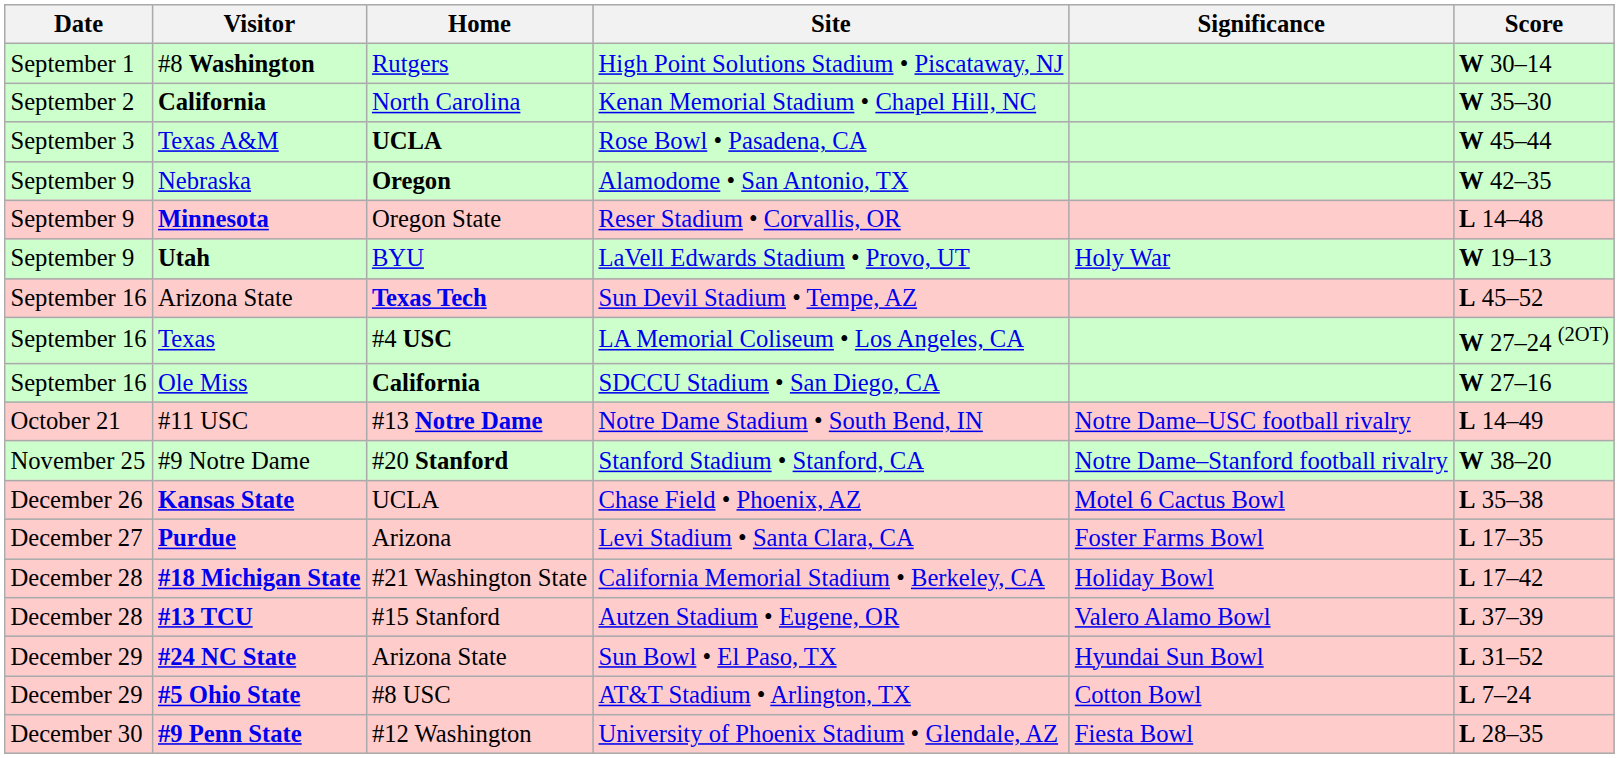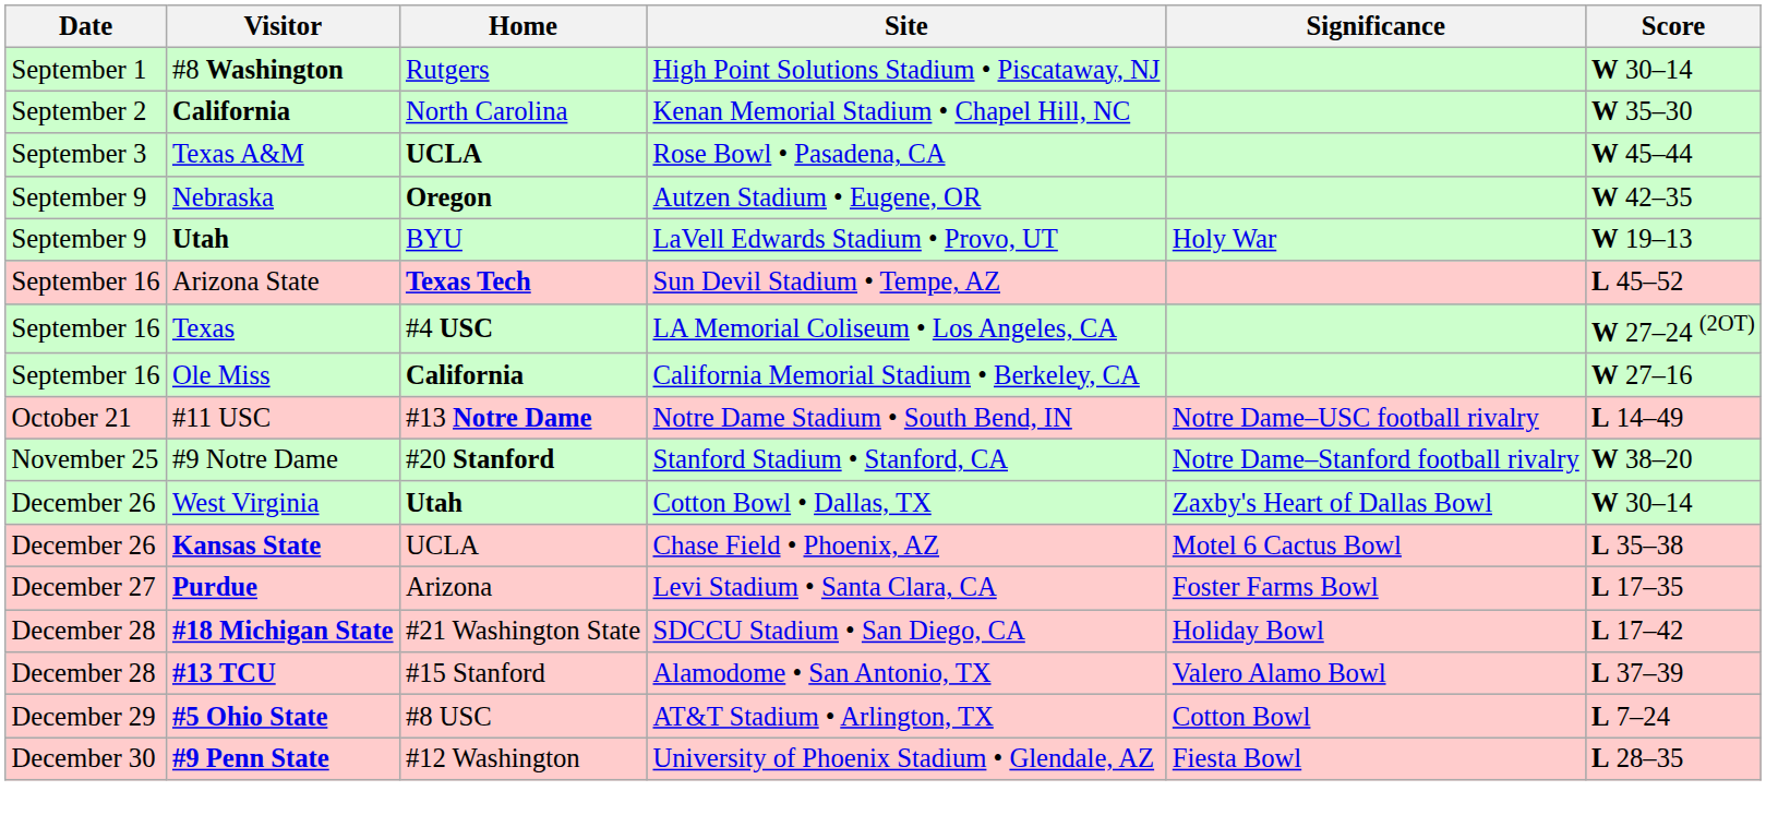Nebraska | Site: Alamodome • San Antonio, TX -> Autzen Stadium • Eugene, OR
- row: September 9 | Minnesota | Oregon State | Reser Stadium • Corvallis, OR | L 14–48
Ole Miss | Site: SDCCU Stadium • San Diego, CA -> California Memorial Stadium • Berkeley, CA
+ row: December 26 | West Virginia | Utah | Cotton Bowl • Dallas, TX | Zaxby's Heart of Dallas Bowl | W 30–14
#18 Michigan State | Site: California Memorial Stadium • Berkeley, CA -> SDCCU Stadium • San Diego, CA
#13 TCU | Site: Autzen Stadium • Eugene, OR -> Alamodome • San Antonio, TX
- row: December 29 | #24 NC State | Arizona State | Sun Bowl • El Paso, TX | Hyundai Sun Bowl | L 31–52
